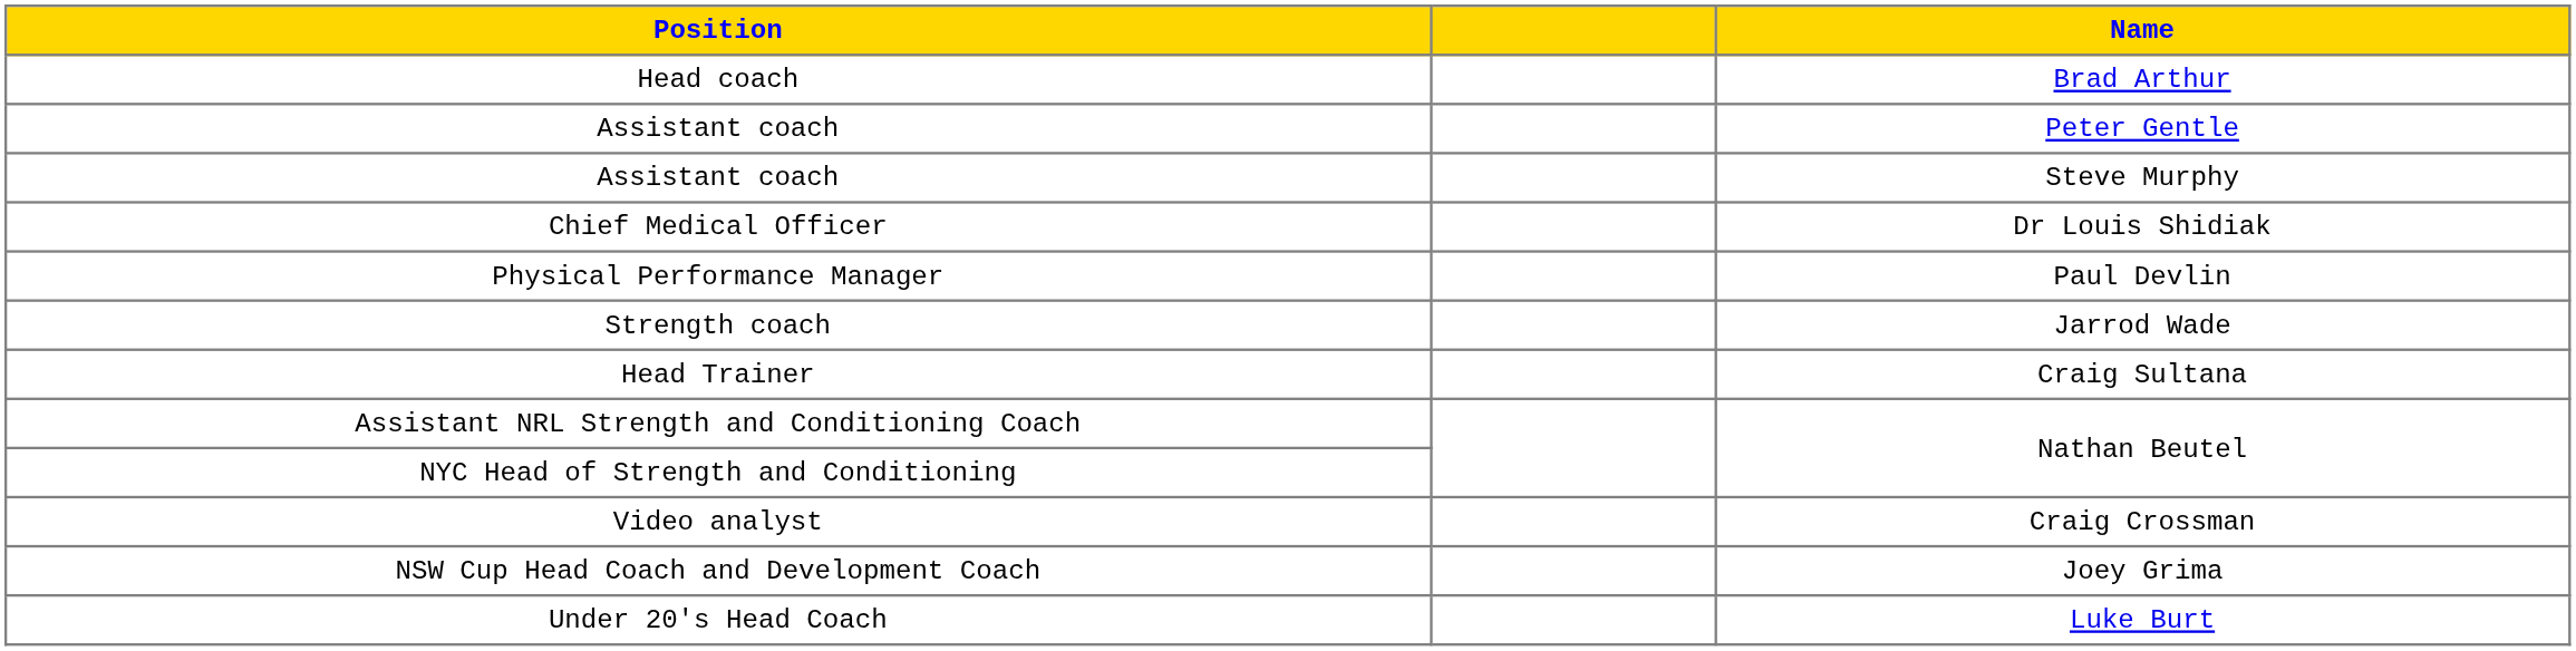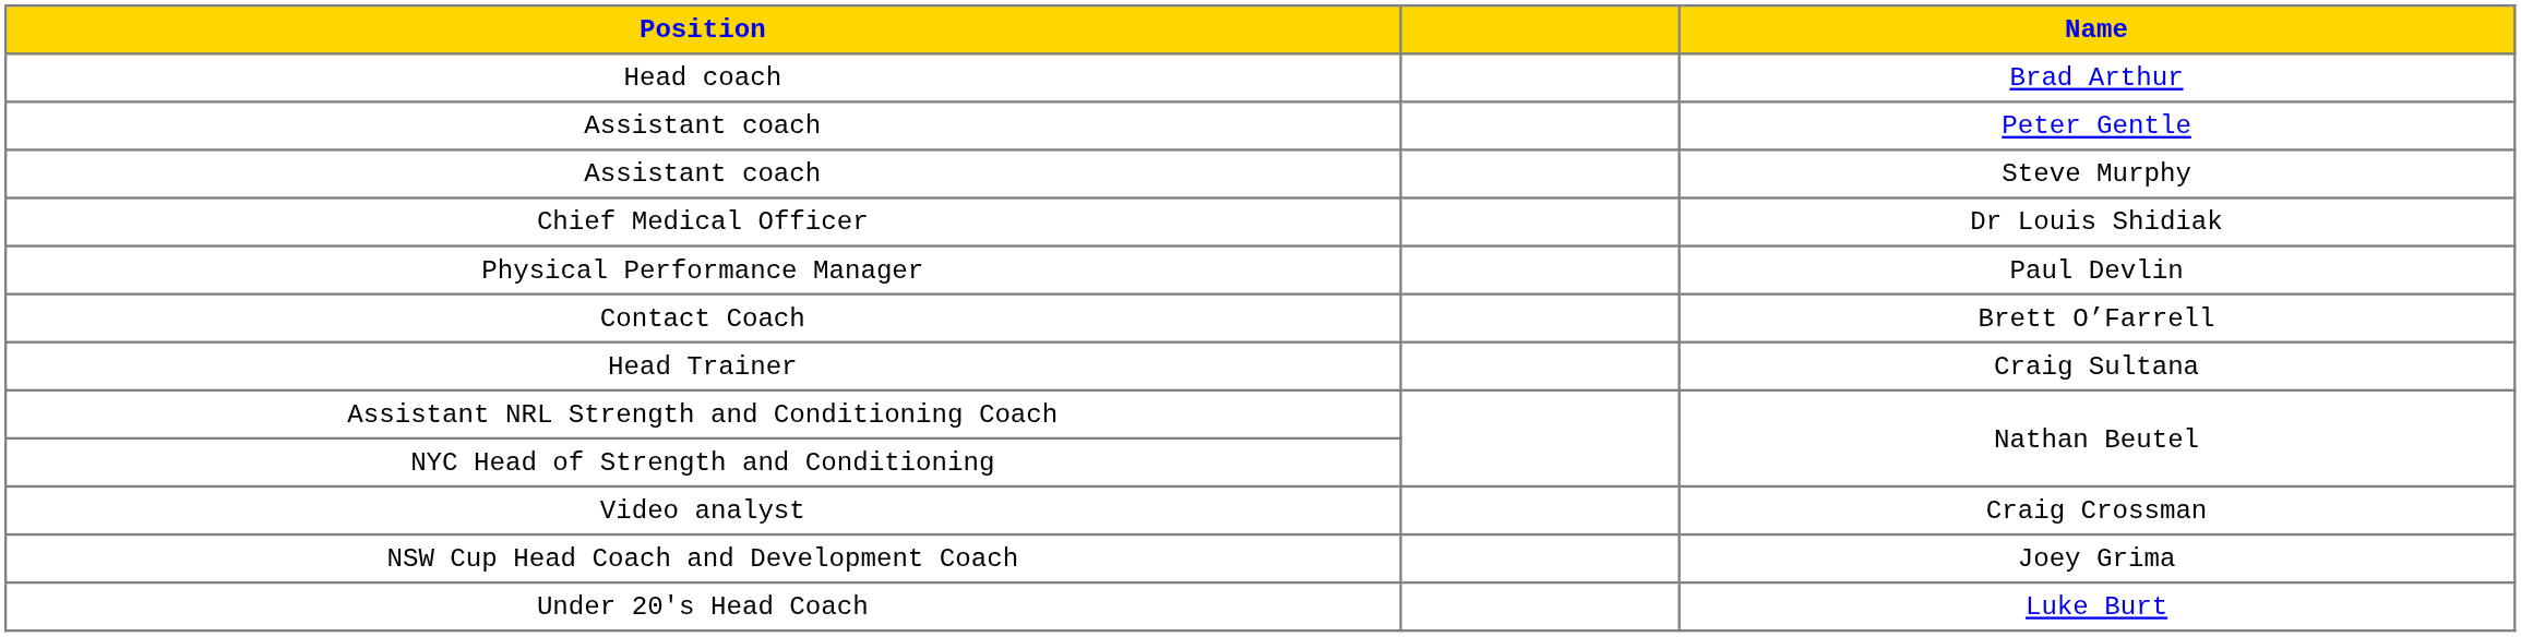- row: Strength coach | Jarrod Wade
+ row: Contact Coach | Brett O’Farrell
